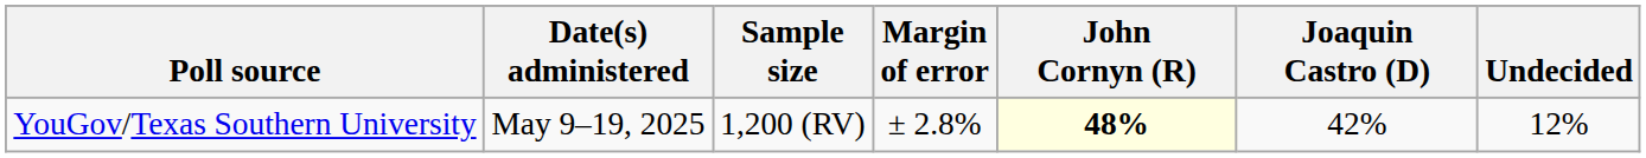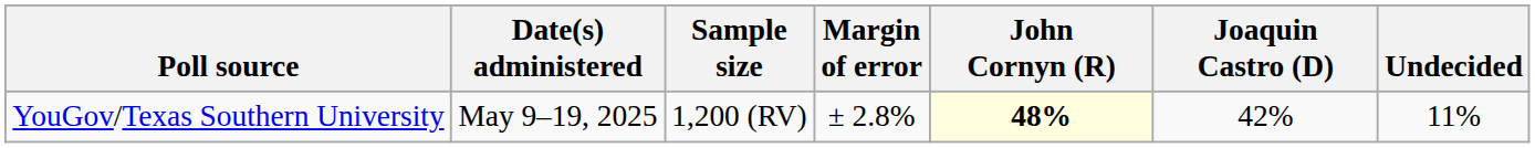YouGov/Texas Southern University | Undecided: 12% -> 11%
